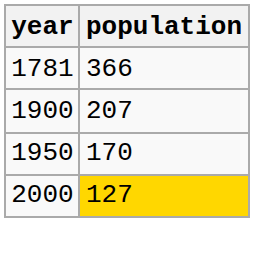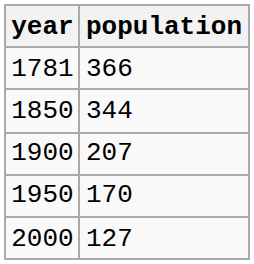+ row: 1850 | 344
2000 | population: gold background -> no background
